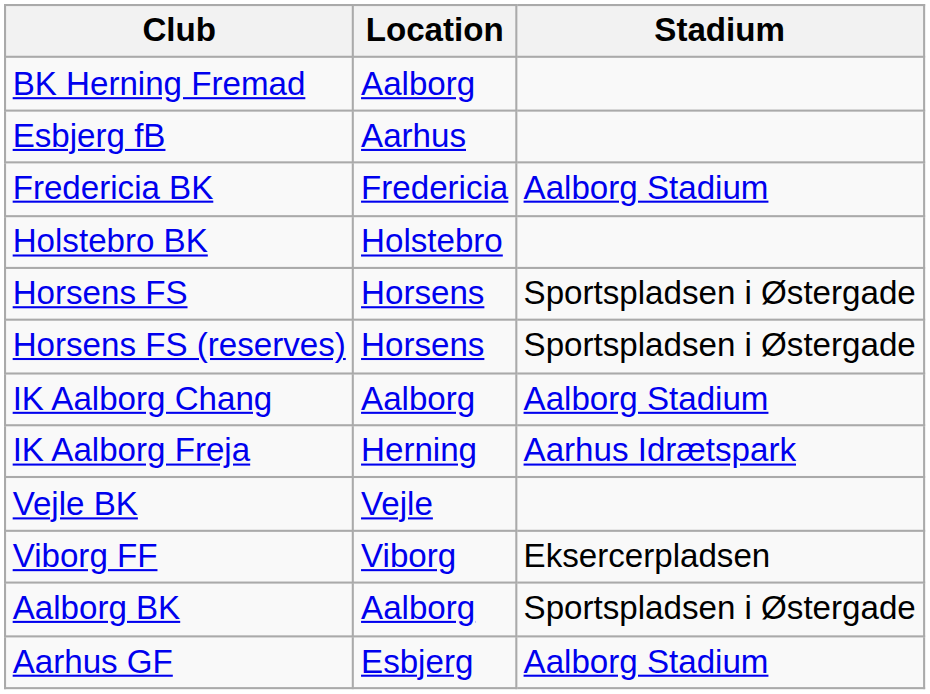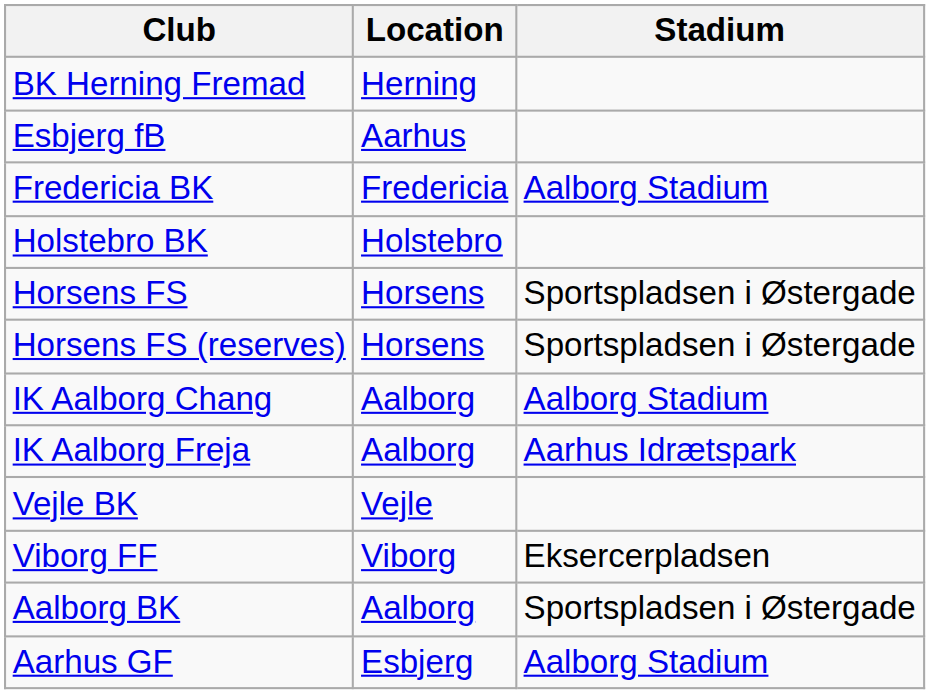BK Herning Fremad | Location: Aalborg -> Herning
IK Aalborg Freja | Location: Herning -> Aalborg
